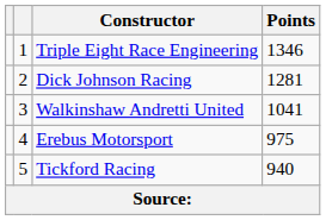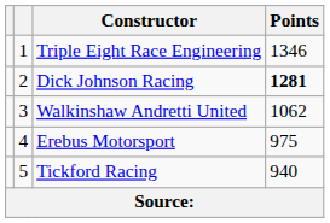Dick Johnson Racing | Points: normal -> bold
Walkinshaw Andretti United | Points: 1041 -> 1062
